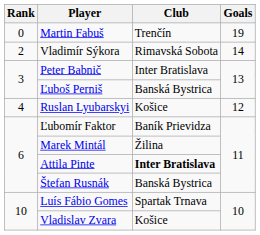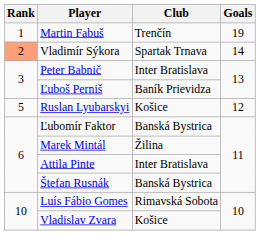Martin Fabuš | Rank: 0 -> 1
Vladimír Sýkora | Rank: no background -> lightsalmon background
Vladimír Sýkora | Club: Rimavská Sobota -> Spartak Trnava
Ľuboš Perniš | Club: Banská Bystrica -> Baník Prievidza
Ruslan Lyubarskyi | Rank: 4 -> 5
Ľubomír Faktor | Club: Baník Prievidza -> Banská Bystrica
Attila Pinte | Club: bold -> normal
Luís Fábio Gomes | Club: Spartak Trnava -> Rimavská Sobota
